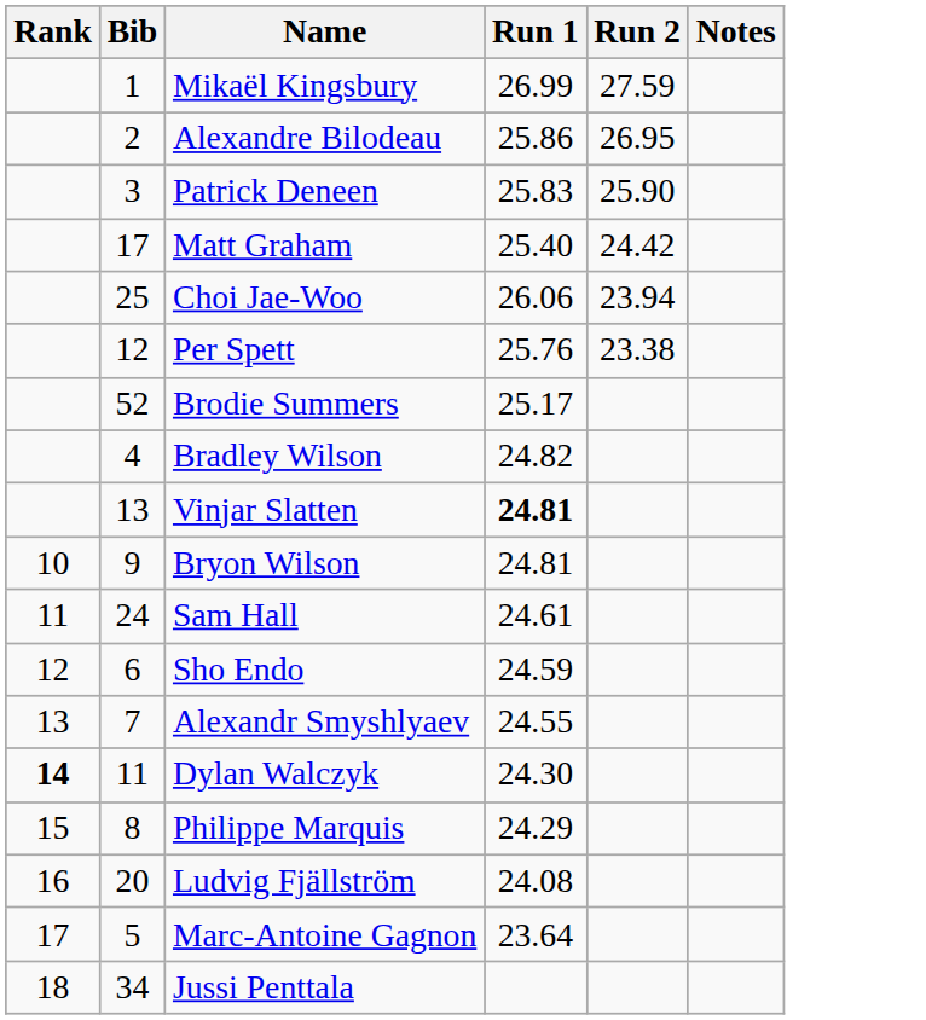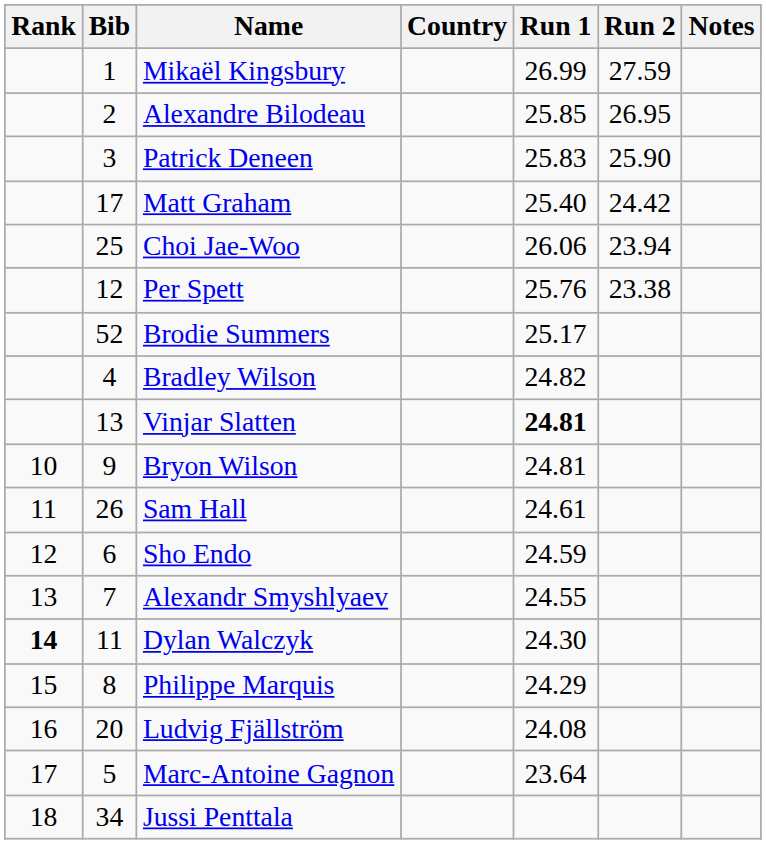+ column: Country
Alexandre Bilodeau | Run 1: 25.86 -> 25.85
Sam Hall | Bib: 24 -> 26
